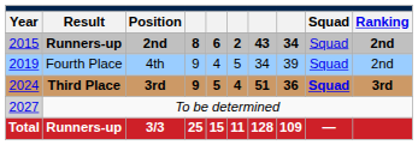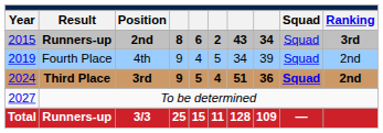Runners-up / 2nd | Ranking: 2nd -> 3rd
Third Place | Ranking: 3rd -> 2nd
To be determined | Year: lightgrey background -> no background
